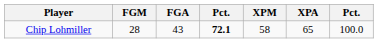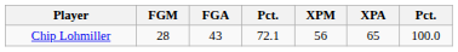Chip Lohmiller | column 4: bold -> normal
Chip Lohmiller | XPM: 58 -> 56
